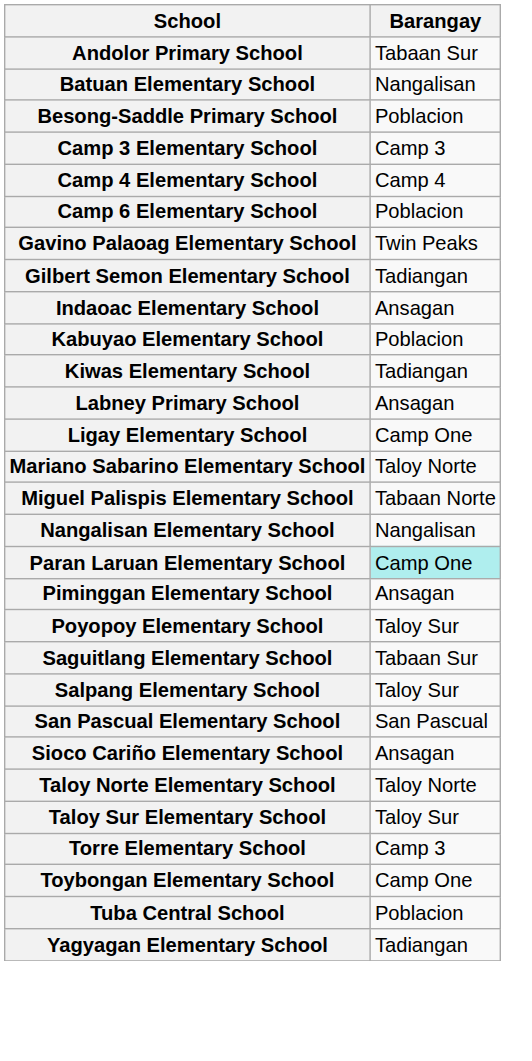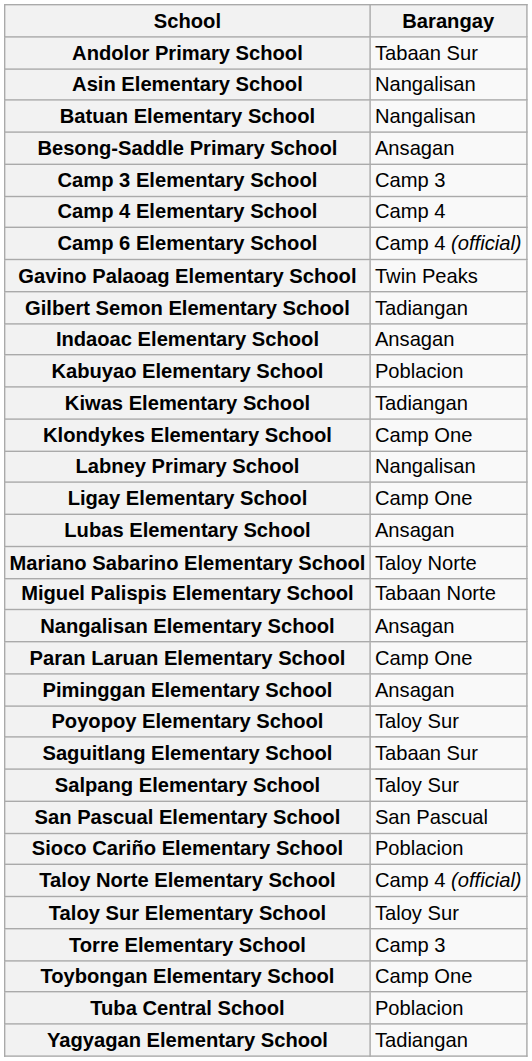+ row: Asin Elementary School | Nangalisan
Besong-Saddle Primary School | Barangay: Poblacion -> Ansagan
Camp 6 Elementary School | Barangay: Poblacion -> Camp 4 (official)
+ row: Klondykes Elementary School | Camp One
Labney Primary School | Barangay: Ansagan -> Nangalisan
+ row: Lubas Elementary School | Ansagan
Nangalisan Elementary School | Barangay: Nangalisan -> Ansagan
Paran Laruan Elementary School | Barangay: paleturquoise background -> no background
Sioco Cariño Elementary School | Barangay: Ansagan -> Poblacion
Taloy Norte Elementary School | Barangay: Taloy Norte -> Camp 4 (official)
